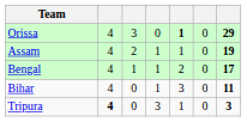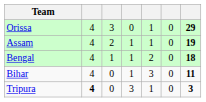Orissa | column 5: bold -> normal
Bengal | column 7: 17 -> 18
